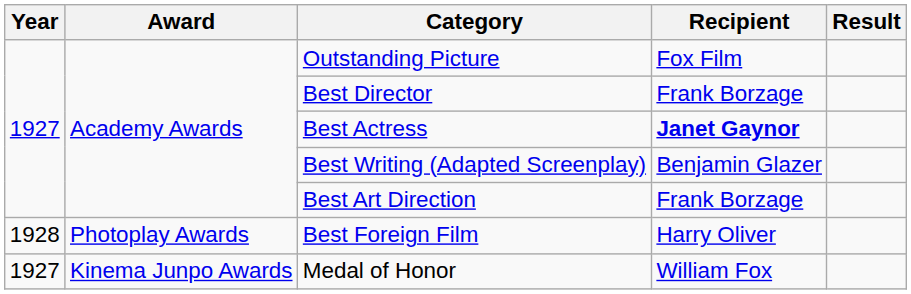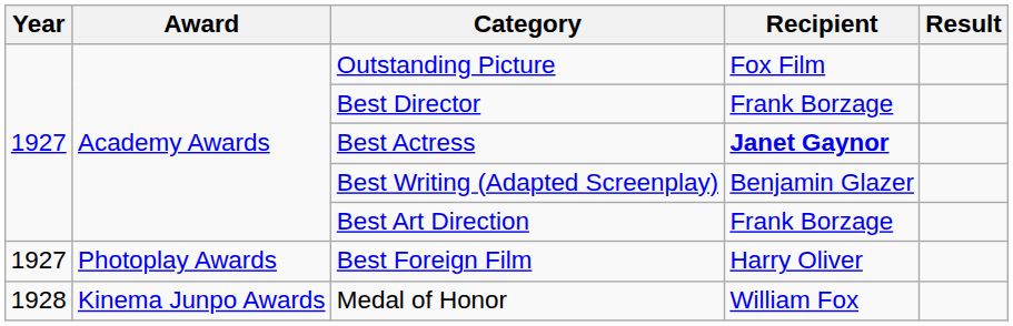Best Foreign Film | Year: 1928 -> 1927
Medal of Honor | Year: 1927 -> 1928
